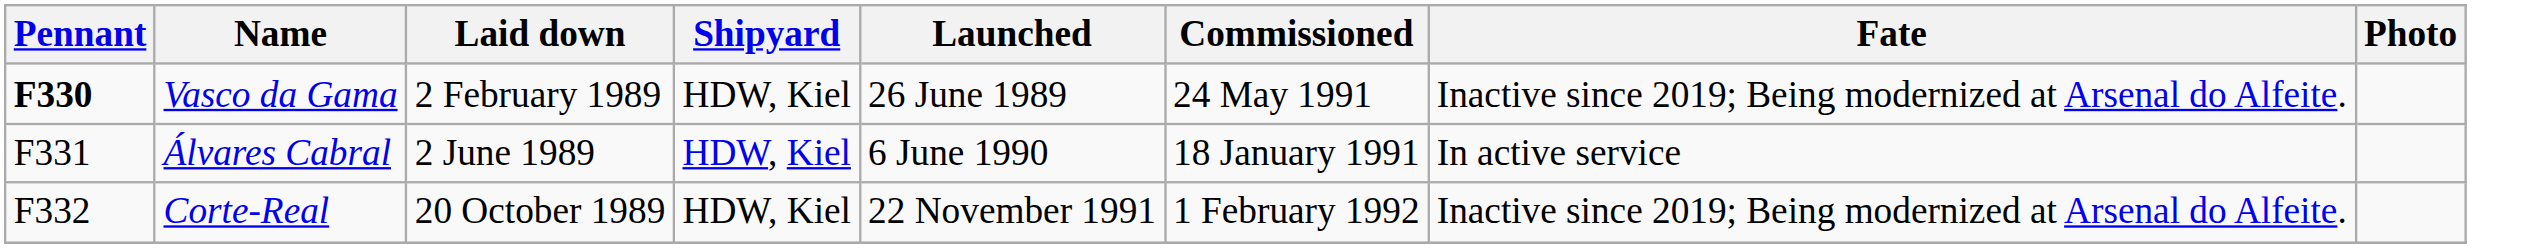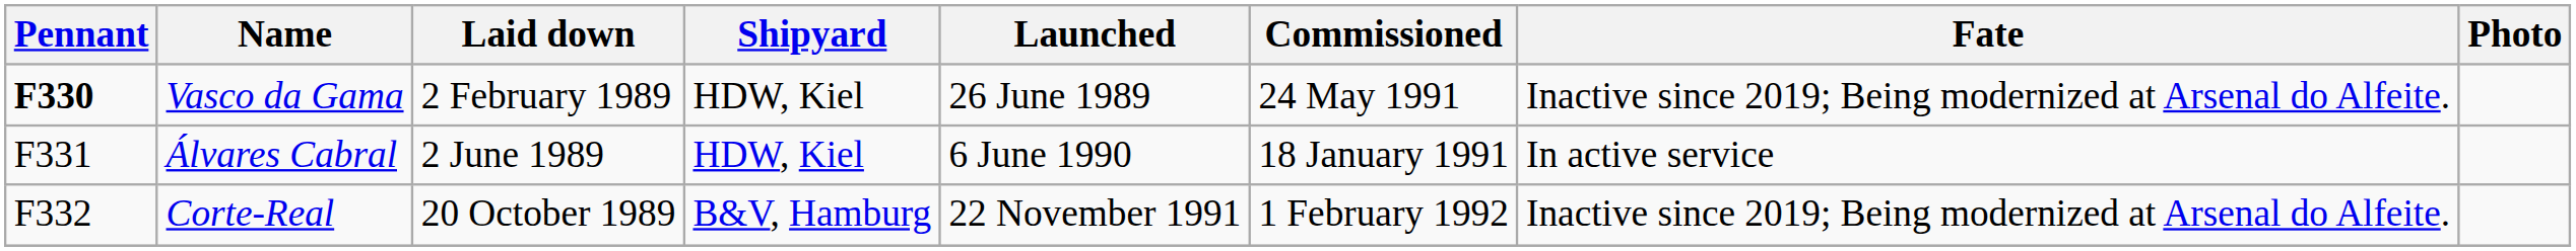Corte-Real | Shipyard: HDW, Kiel -> B&V, Hamburg
